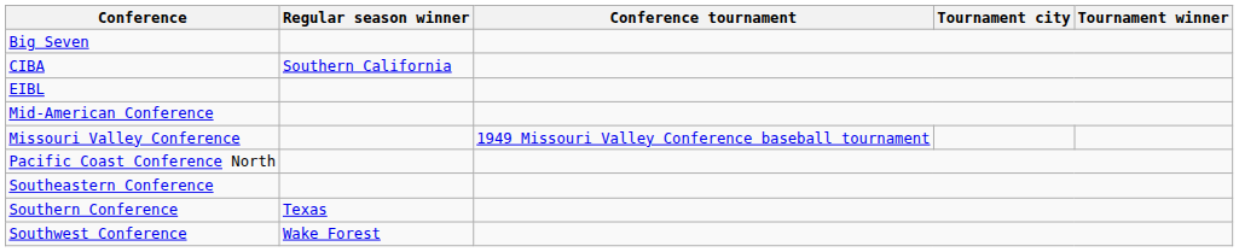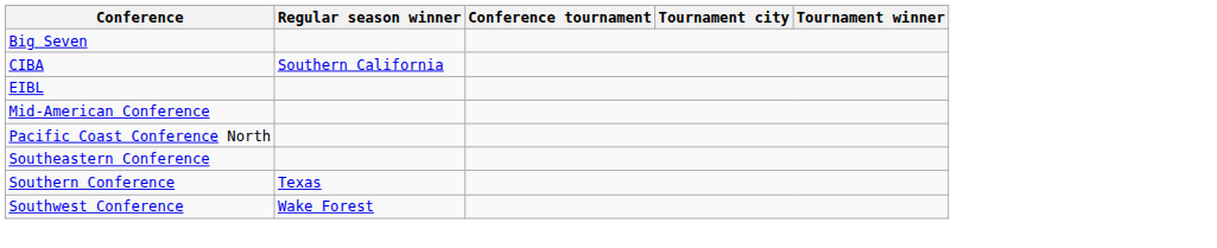- row: Missouri Valley Conference | 1949 Missouri Valley Conference baseball tournament
